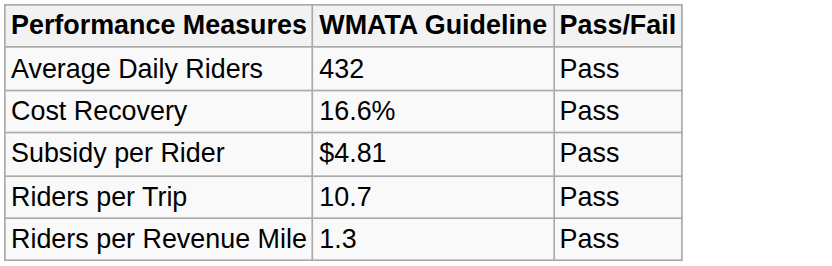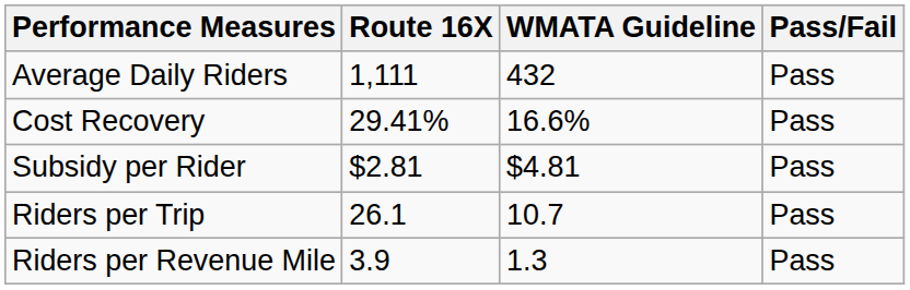+ column: Route 16X | 1,111 | 29.41% | $2.81 | 26.1 | 3.9
